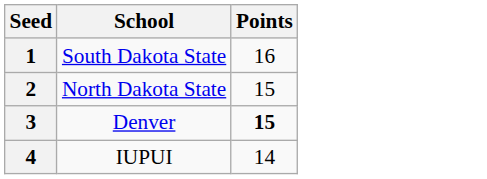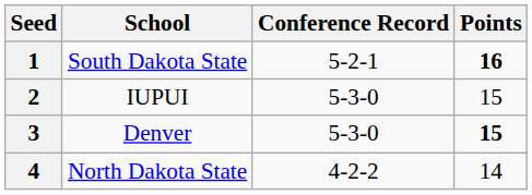+ column: Conference Record | 5-2-1 | 5-3-0 | 5-3-0 | 4-2-2
1 | Points: normal -> bold
2 | School: North Dakota State -> IUPUI
4 | School: IUPUI -> North Dakota State
